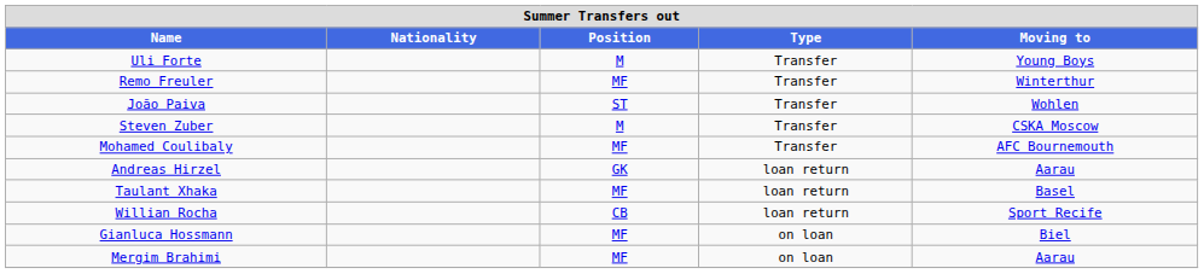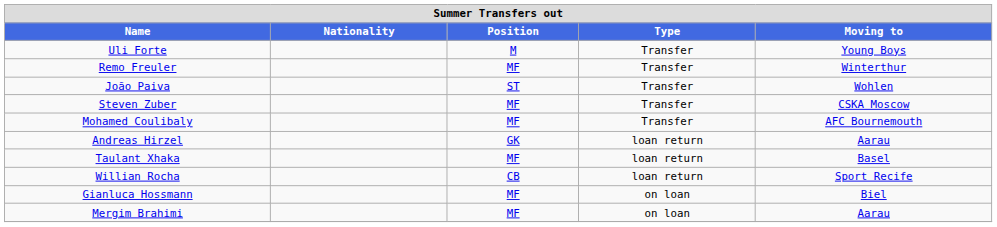Steven Zuber | Position: M -> MF
